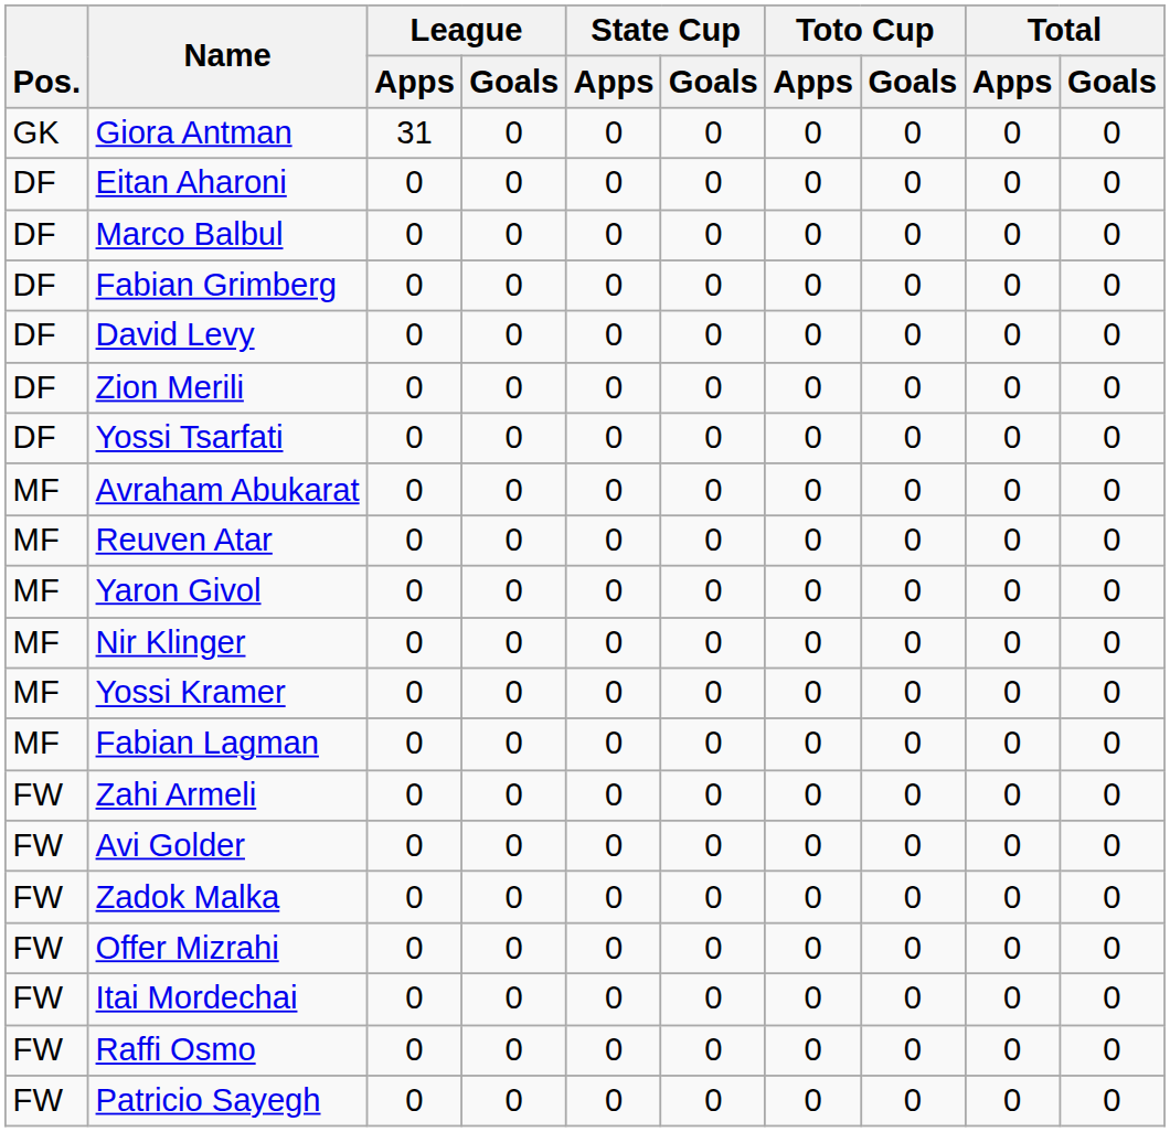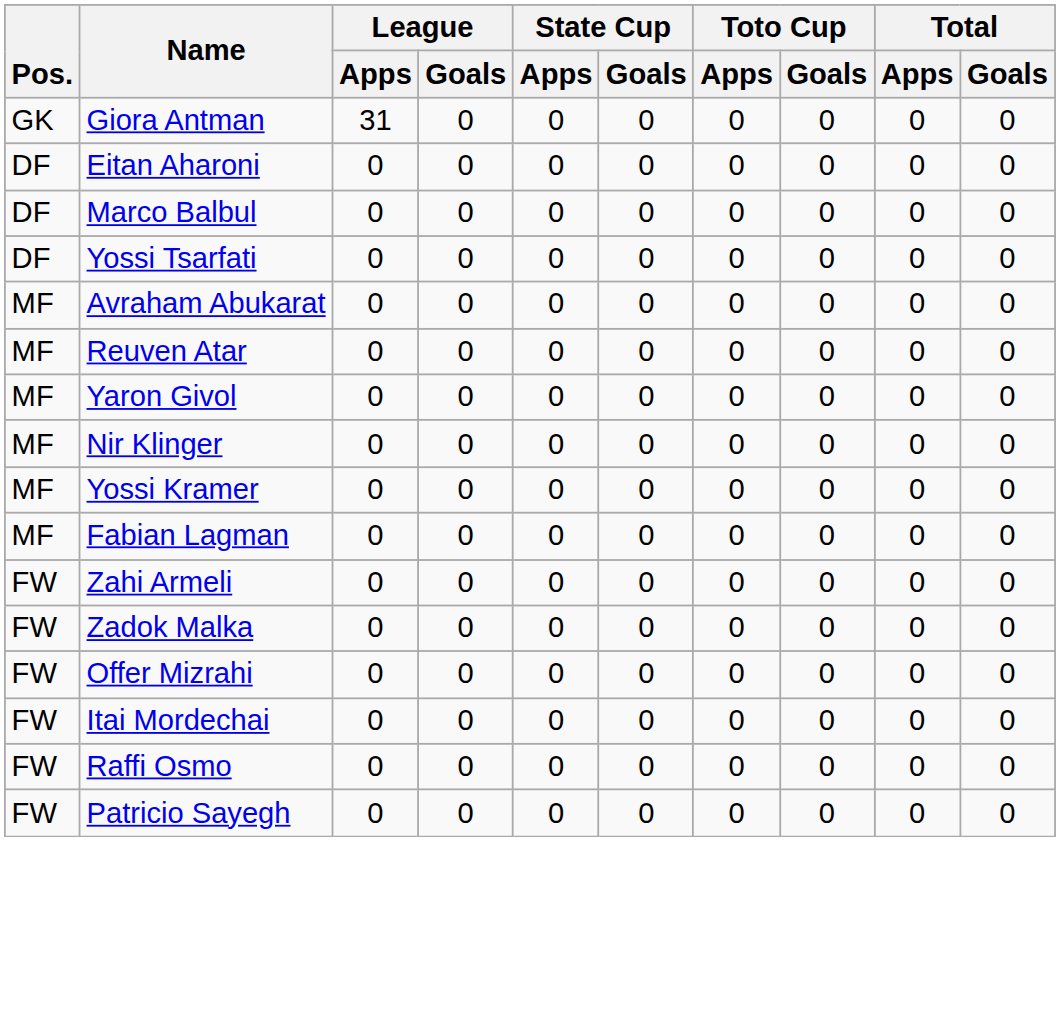- row: DF | Fabian Grimberg | 0 | 0 | 0 | 0 | 0 | 0 | 0 | 0
- row: DF | David Levy | 0 | 0 | 0 | 0 | 0 | 0 | 0 | 0
- row: DF | Zion Merili | 0 | 0 | 0 | 0 | 0 | 0 | 0 | 0
- row: FW | Avi Golder | 0 | 0 | 0 | 0 | 0 | 0 | 0 | 0
